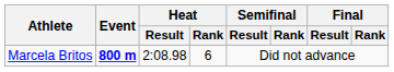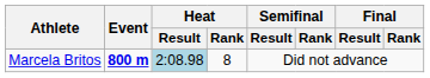Marcela Britos | Heat / Result: no background -> lightblue background
Marcela Britos | Heat / Rank: 6 -> 8
